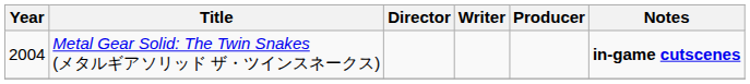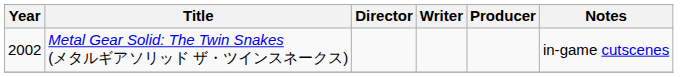Metal Gear Solid: The Twin Snakes (メタルギアソリッド ザ・ツインスネークス) | Year: 2004 -> 2002
Metal Gear Solid: The Twin Snakes (メタルギアソリッド ザ・ツインスネークス) | Notes: bold -> normal
